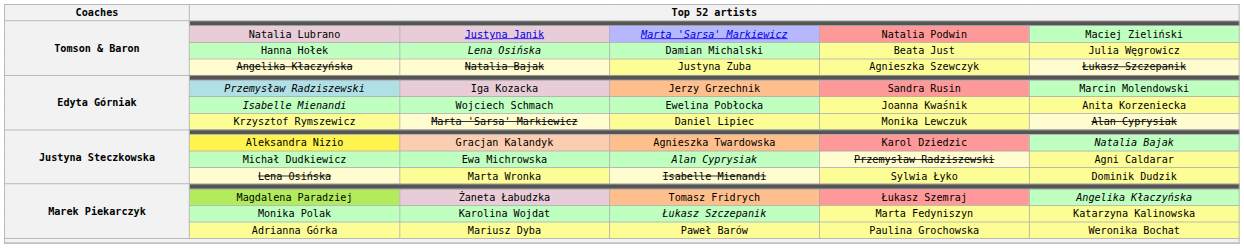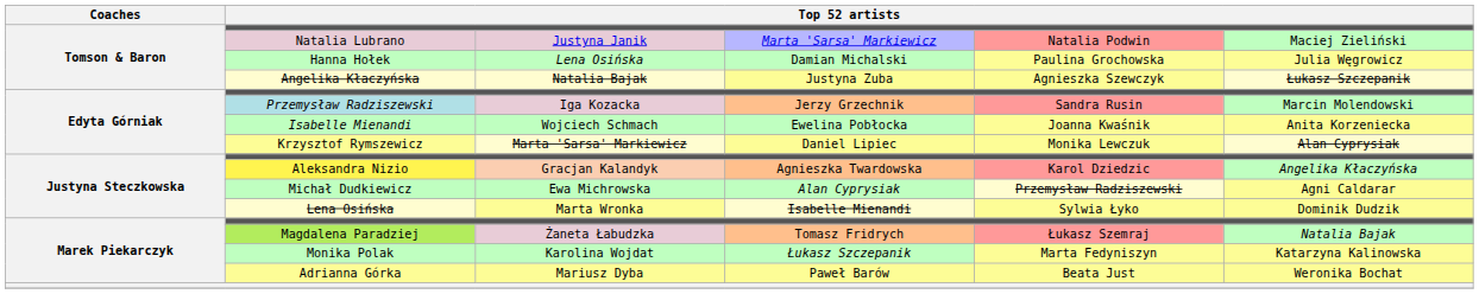Hanna Hołek | column 5: Beata Just -> Paulina Grochowska
Aleksandra Nizio | column 6: Natalia Bajak -> Angelika Kłaczyńska
Magdalena Paradziej | column 6: Angelika Kłaczyńska -> Natalia Bajak
Adrianna Górka | column 5: Paulina Grochowska -> Beata Just
